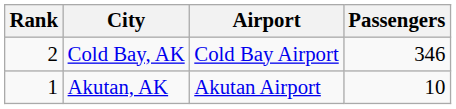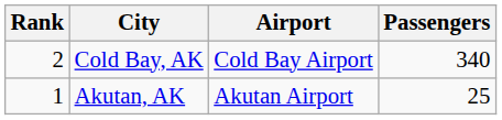Cold Bay, AK | Passengers: 346 -> 340
Akutan, AK | Passengers: 10 -> 25
